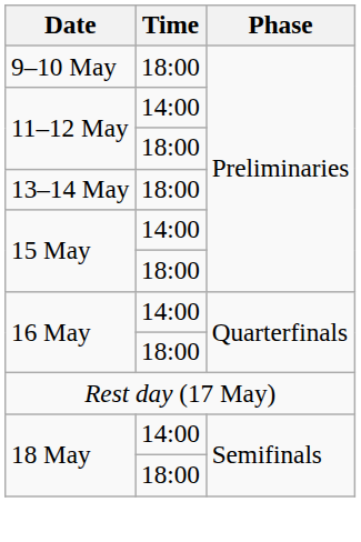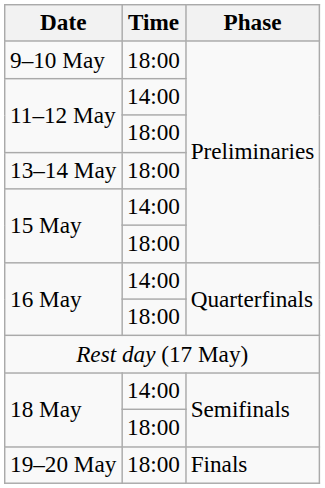+ row: 19–20 May | 18:00 | Finals
